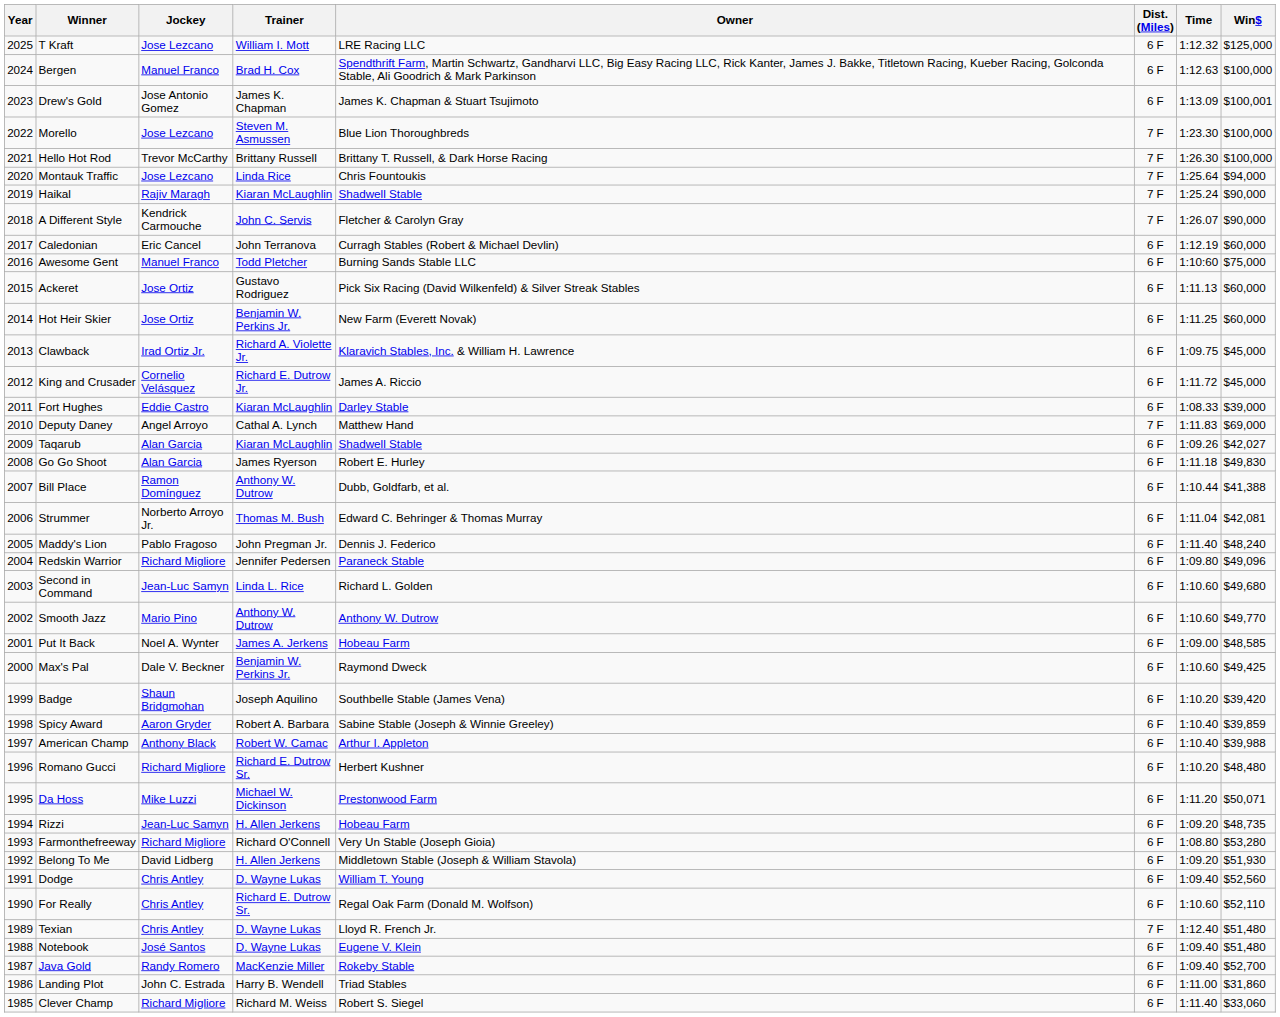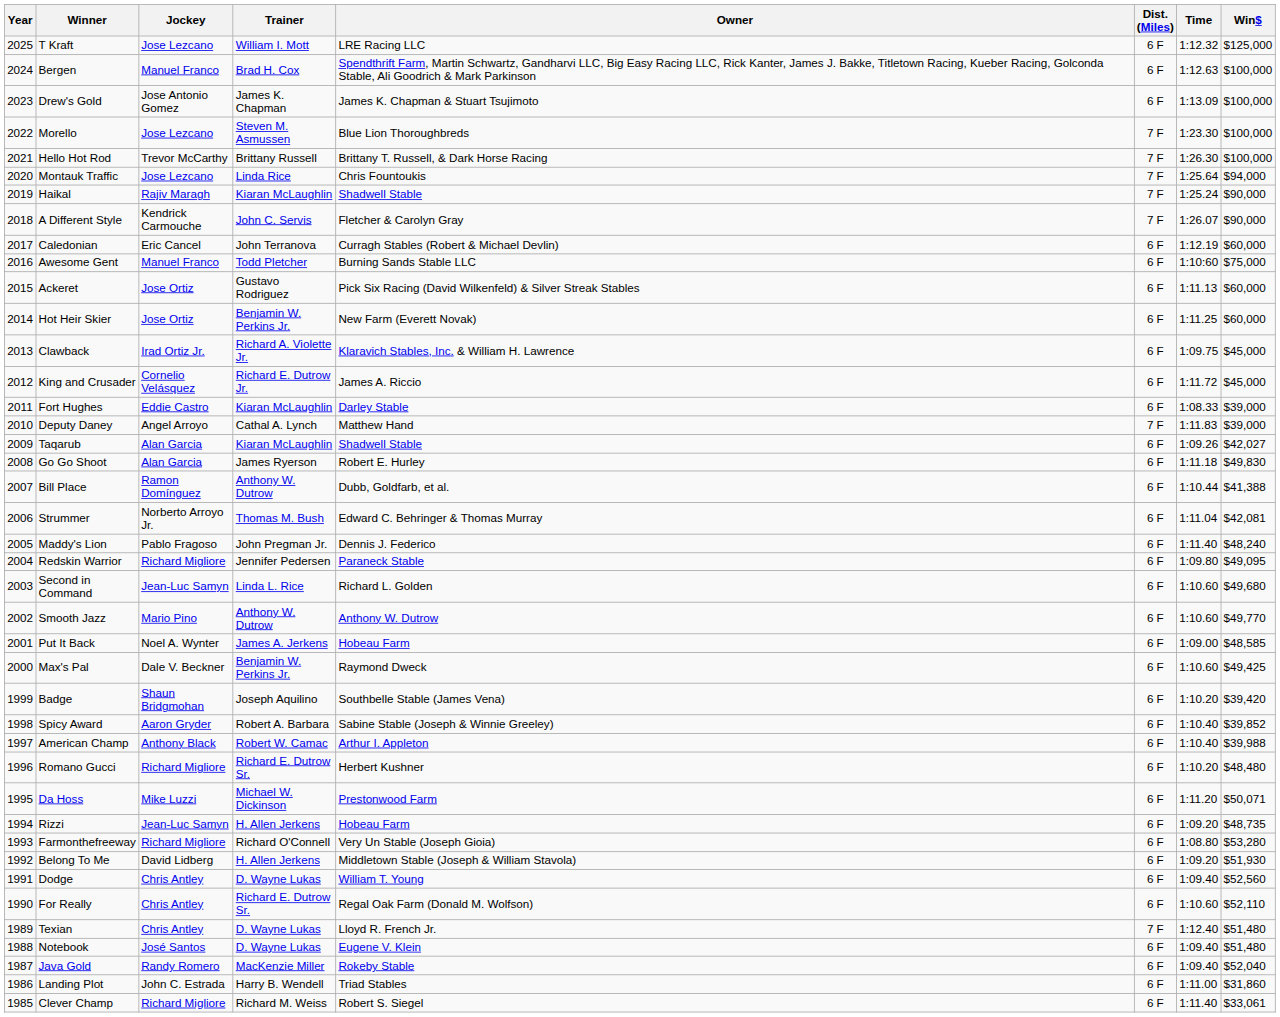Drew's Gold | Win$: $100,001 -> $100,000
Deputy Daney | Win$: $69,000 -> $39,000
Redskin Warrior | Win$: $49,096 -> $49,095
Spicy Award | Win$: $39,859 -> $39,852
Java Gold | Win$: $52,700 -> $52,040
Clever Champ | Win$: $33,060 -> $33,061
